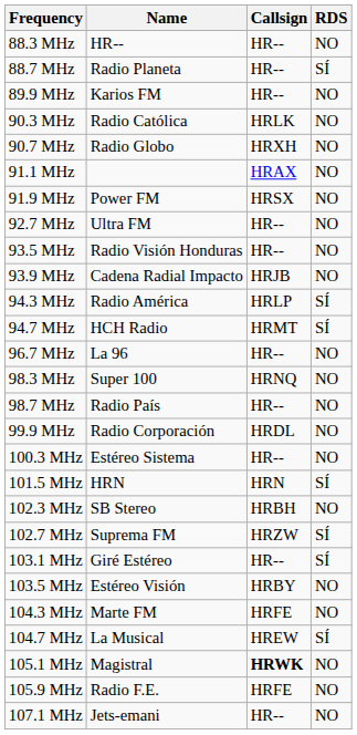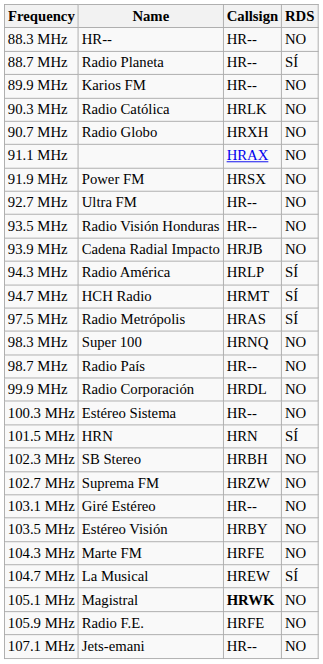- row: 96.7 MHz | La 96 | HR-- | NO
+ row: 97.5 MHz | Radio Metrópolis | HRAS | SÍ
102.7 MHz | RDS: SÍ -> NO
103.1 MHz | RDS: SÍ -> NO
